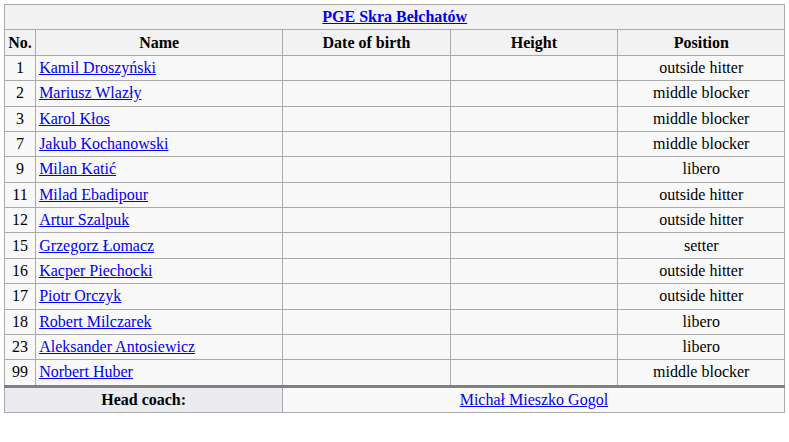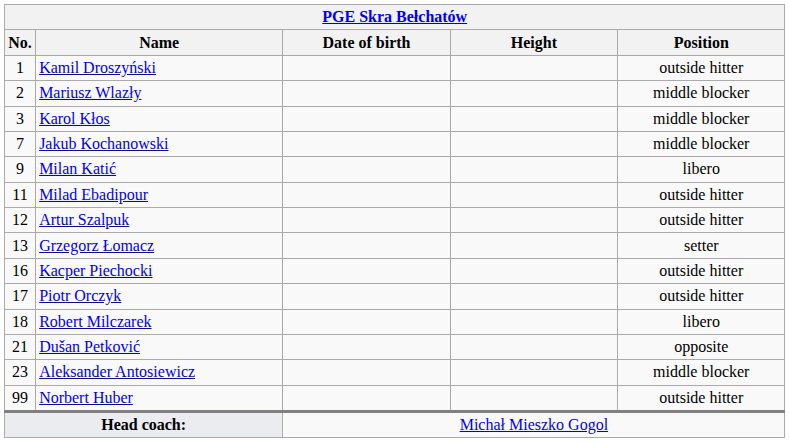Grzegorz Łomacz | No.: 15 -> 13
+ row: 21 | Dušan Petković | opposite
Aleksander Antosiewicz | Position: libero -> middle blocker
Norbert Huber | Position: middle blocker -> outside hitter
